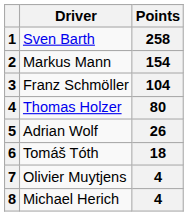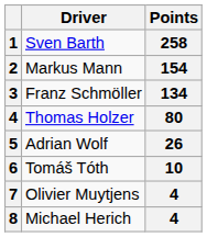Franz Schmöller | Points: 104 -> 134
Tomáš Tóth | Points: 18 -> 10
